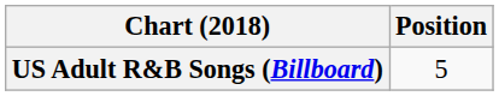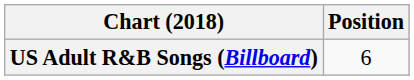US Adult R&B Songs (Billboard) | Position: 5 -> 6
